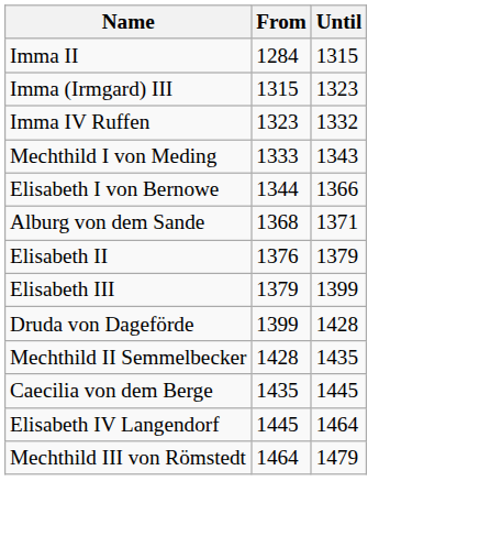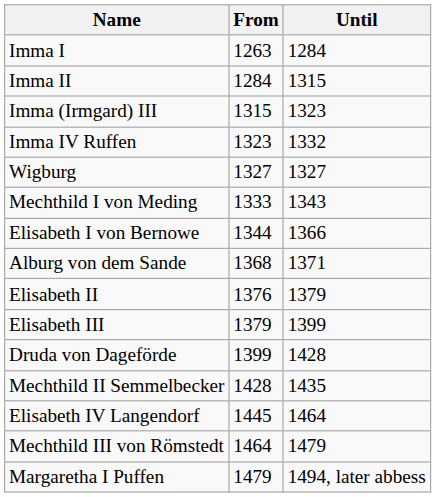+ row: Imma I | 1263 | 1284
+ row: Wigburg | 1327 | 1327
- row: Caecilia von dem Berge | 1435 | 1445
+ row: Margaretha I Puffen | 1479 | 1494, later abbess
